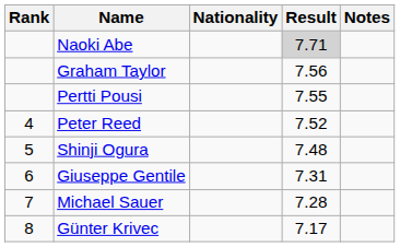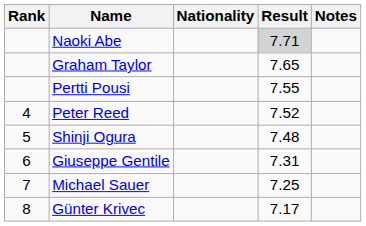Graham Taylor | Result: 7.56 -> 7.65
Michael Sauer | Result: 7.28 -> 7.25
